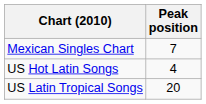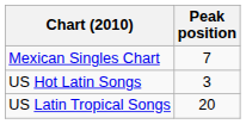US Hot Latin Songs | Peak position: 4 -> 3
